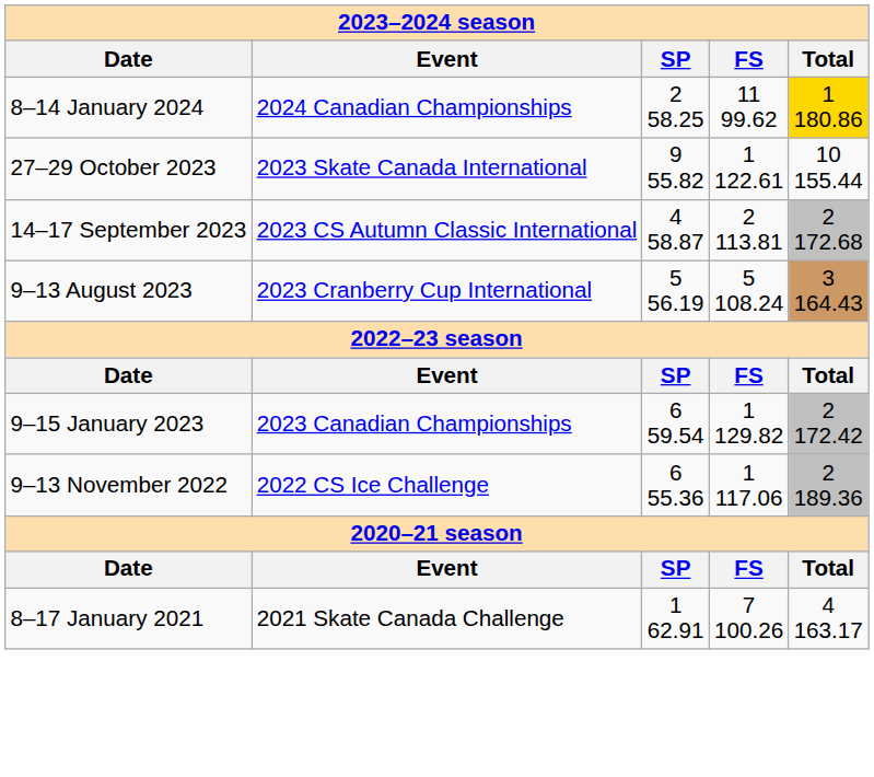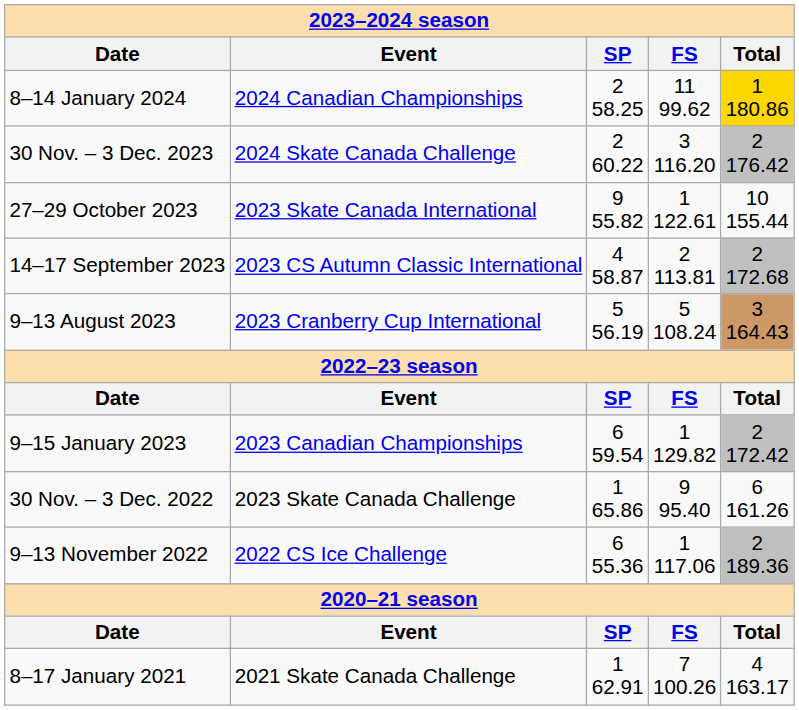+ row: 30 Nov. – 3 Dec. 2023 | 2024 Skate Canada Challenge | 2 60.22 | 3 116.20 | 2 176.42
+ row: 30 Nov. – 3 Dec. 2022 | 2023 Skate Canada Challenge | 1 65.86 | 9 95.40 | 6 161.26
